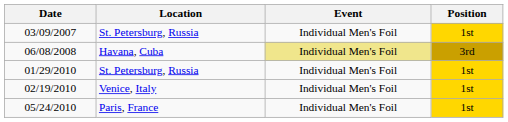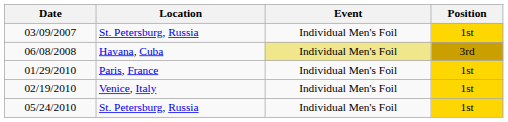01/29/2010 | Location: St. Petersburg, Russia -> Paris, France
05/24/2010 | Location: Paris, France -> St. Petersburg, Russia
